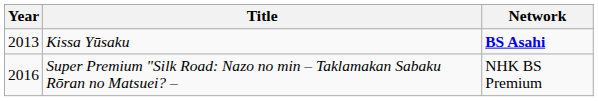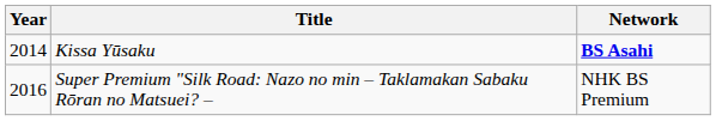Kissa Yūsaku | Year: 2013 -> 2014
